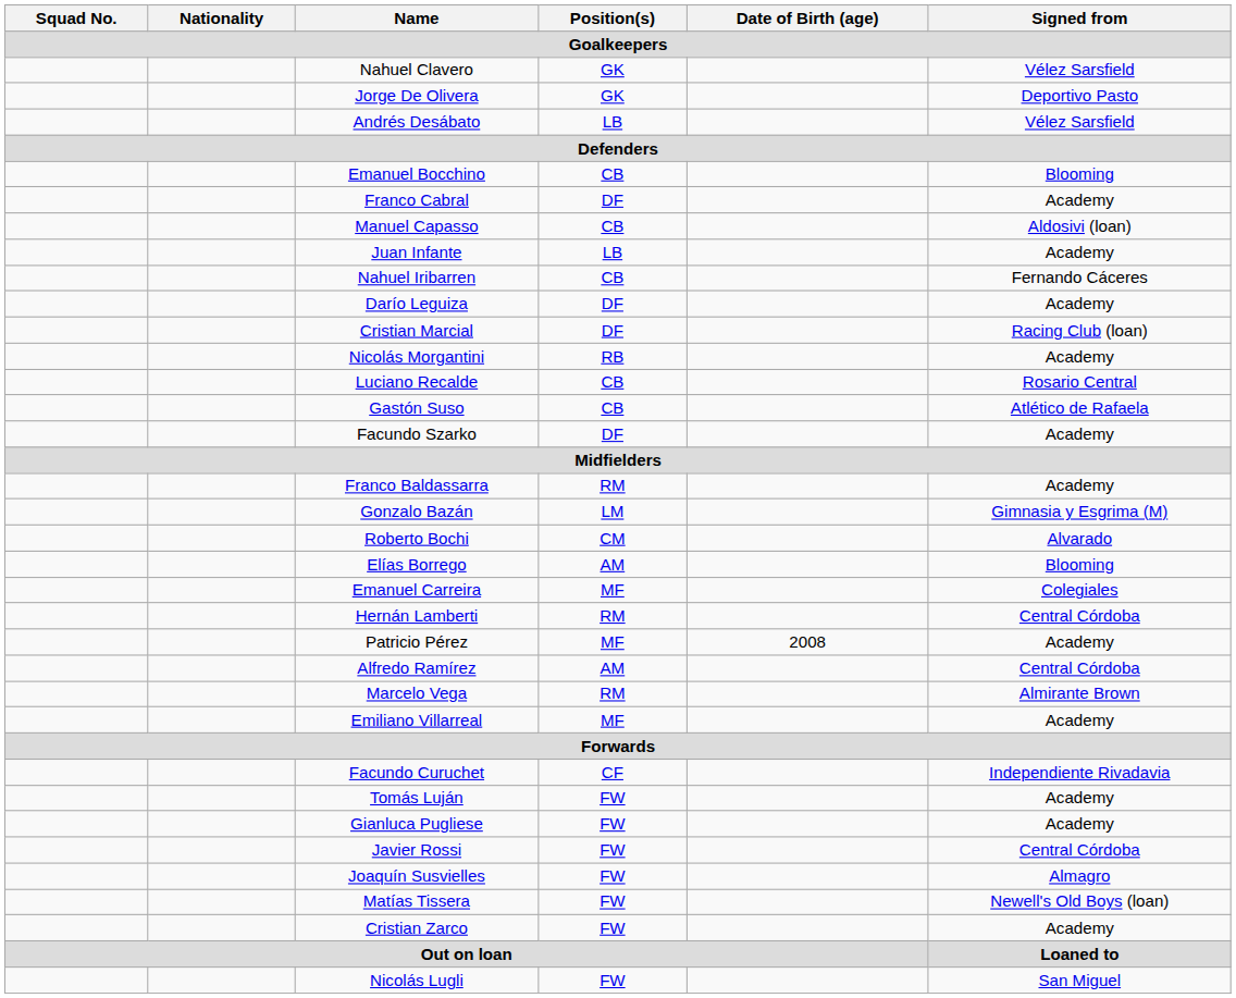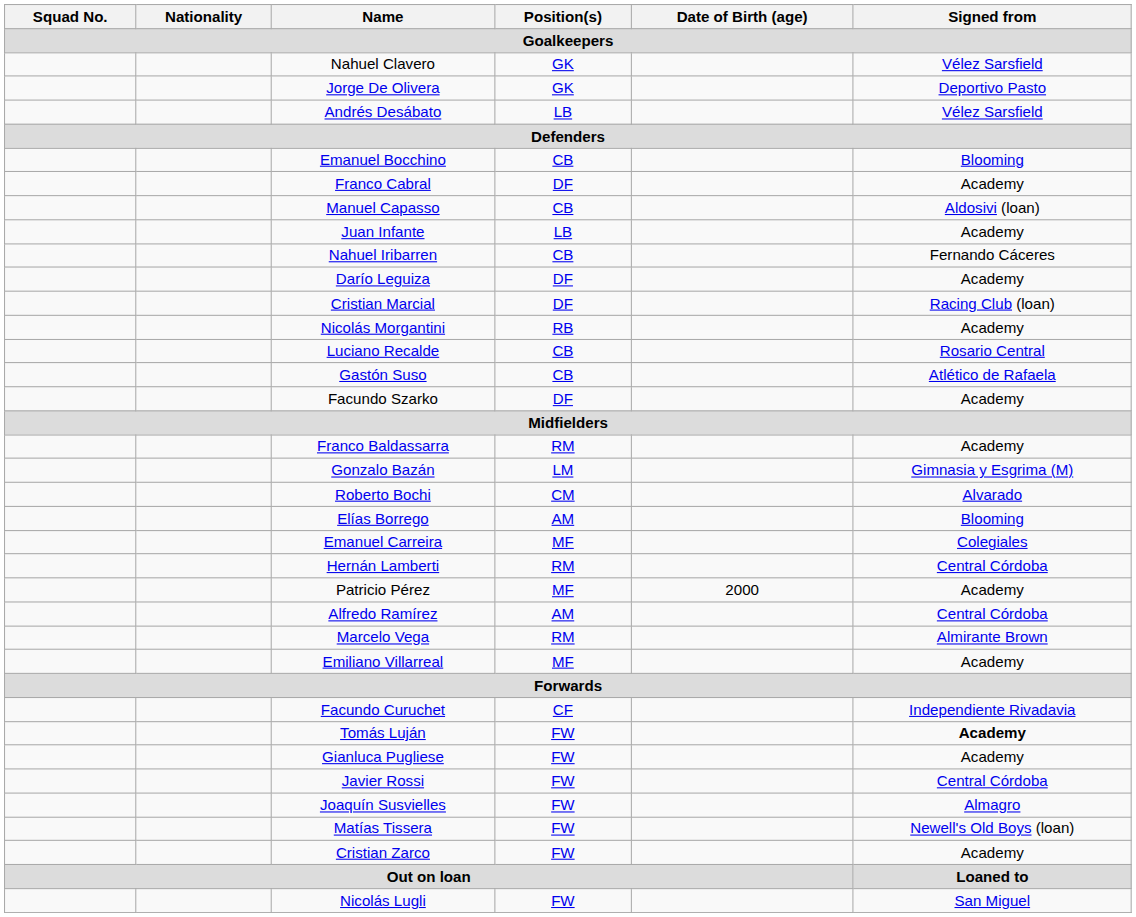Patricio Pérez | Date of Birth (age) / Goalkeepers: 2008 -> 2000
Tomás Luján | Signed from / Goalkeepers: normal -> bold
